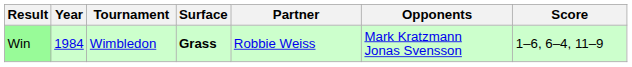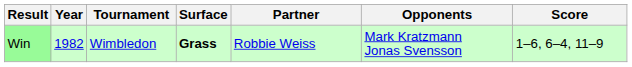Win | Year: 1984 -> 1982
